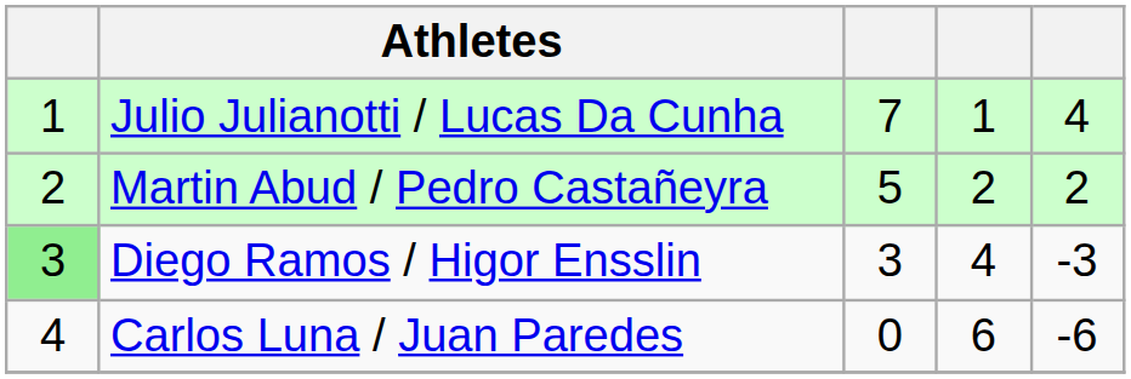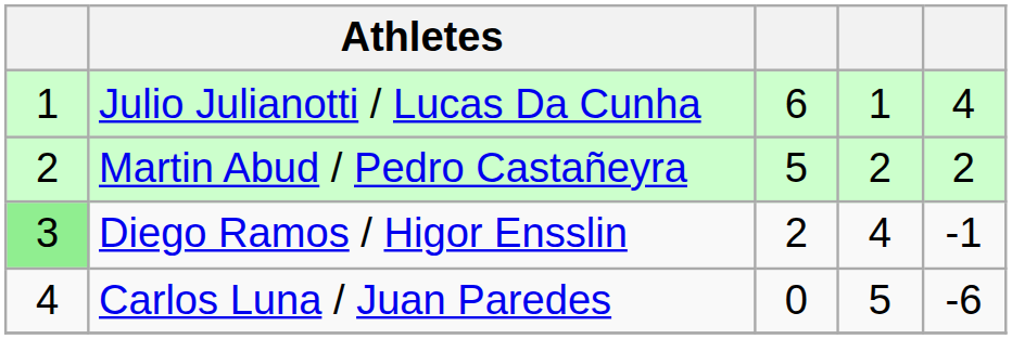Julio Julianotti / Lucas Da Cunha | column 3: 7 -> 6
Diego Ramos / Higor Ensslin | column 3: 3 -> 2
Diego Ramos / Higor Ensslin | column 5: -3 -> -1
Carlos Luna / Juan Paredes | column 4: 6 -> 5
